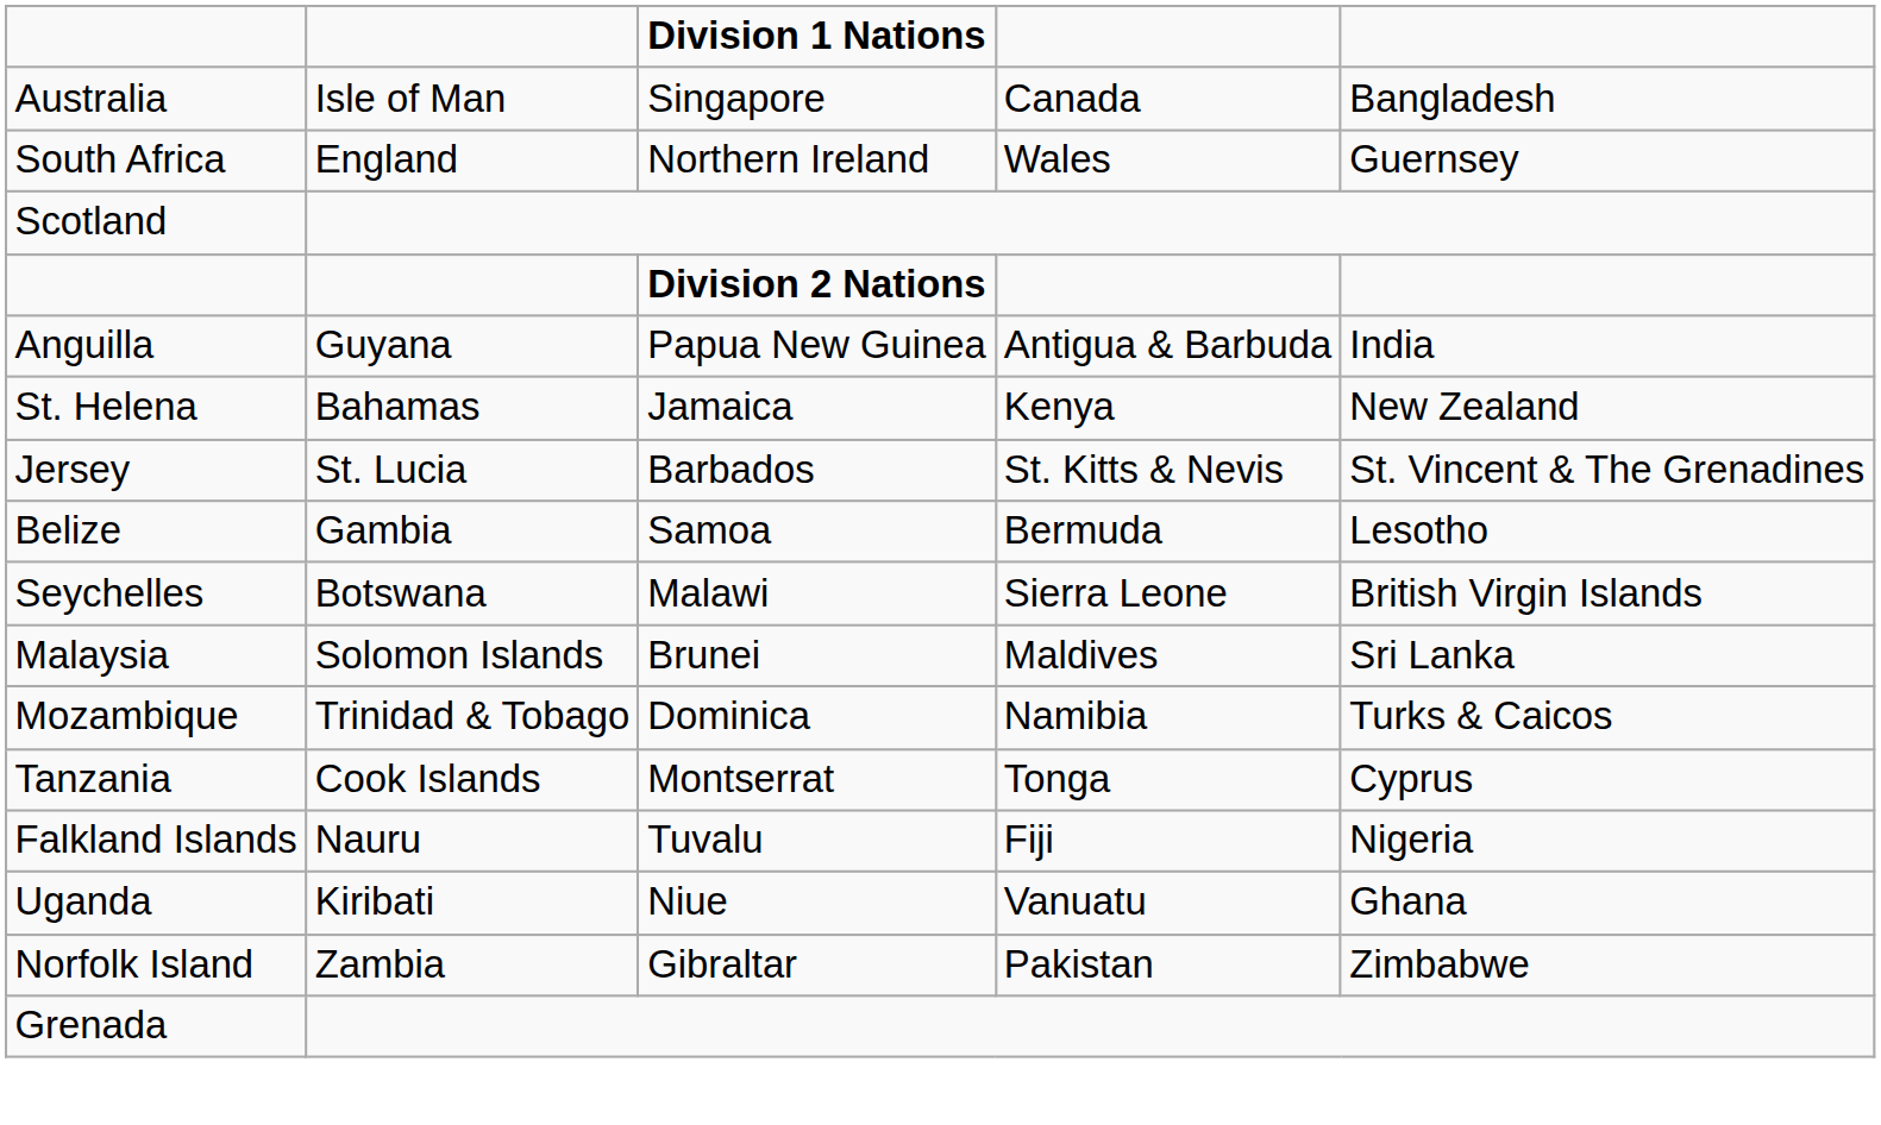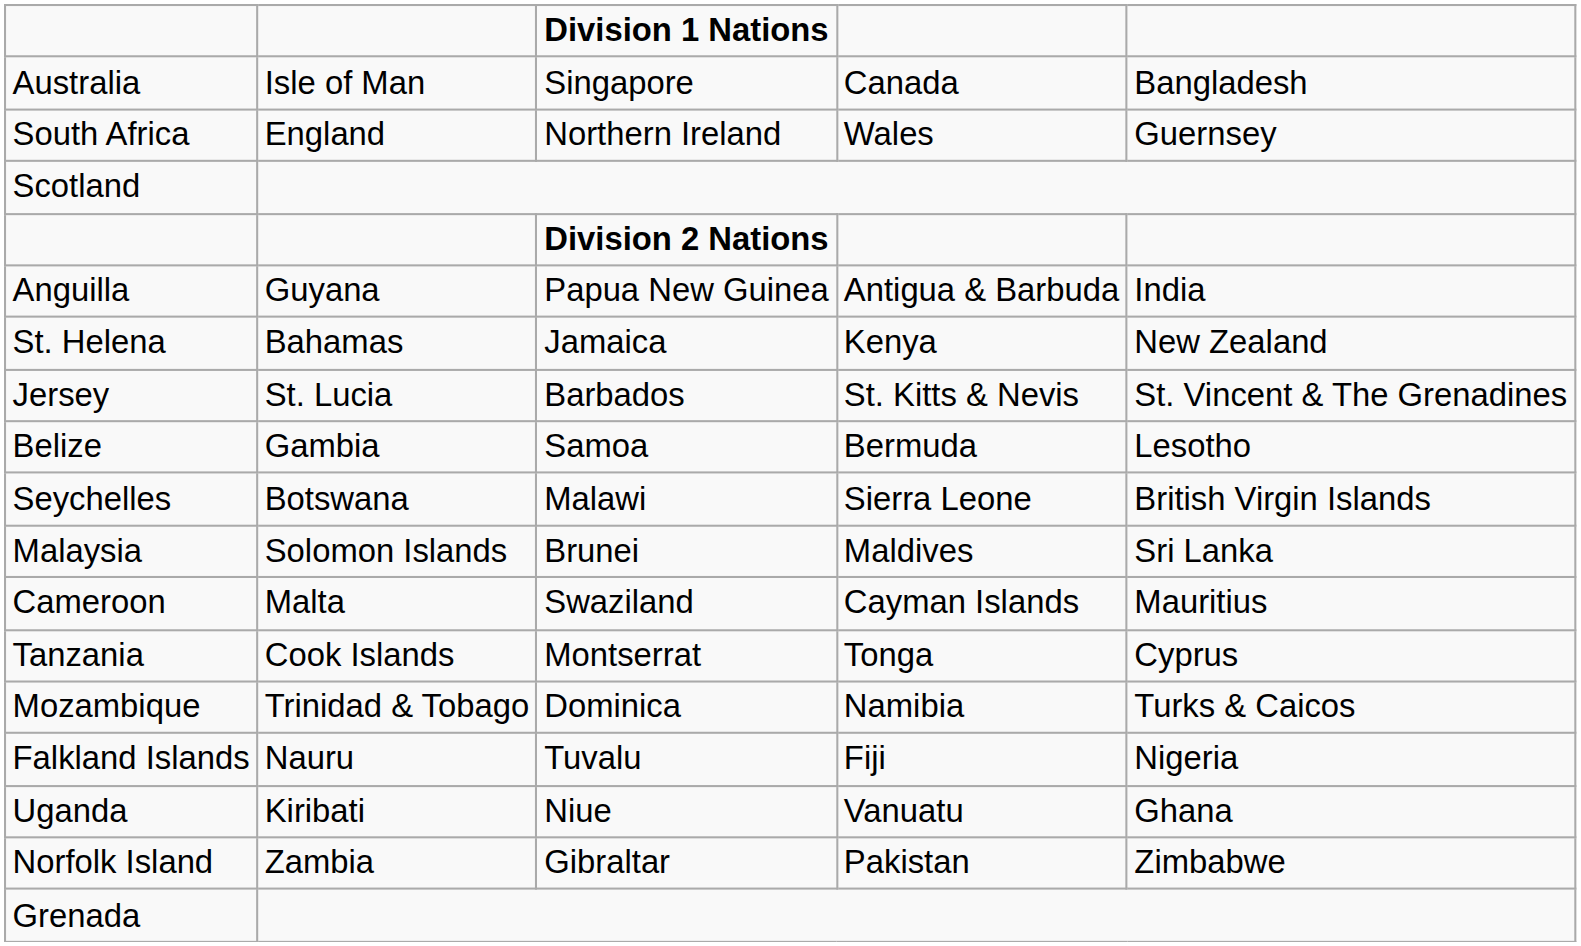+ row: Cameroon | Malta | Swaziland | Cayman Islands | Mauritius
rows swapped: Tanzania <-> Mozambique
